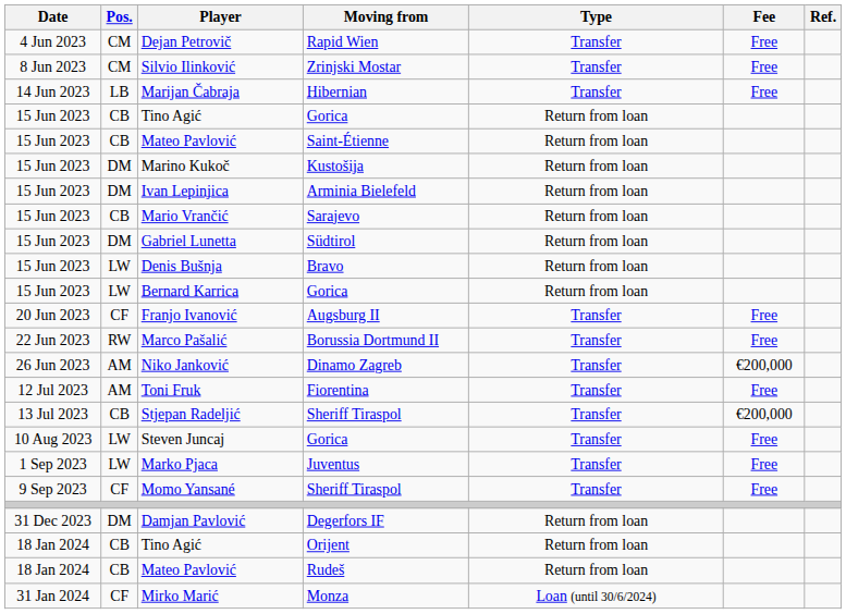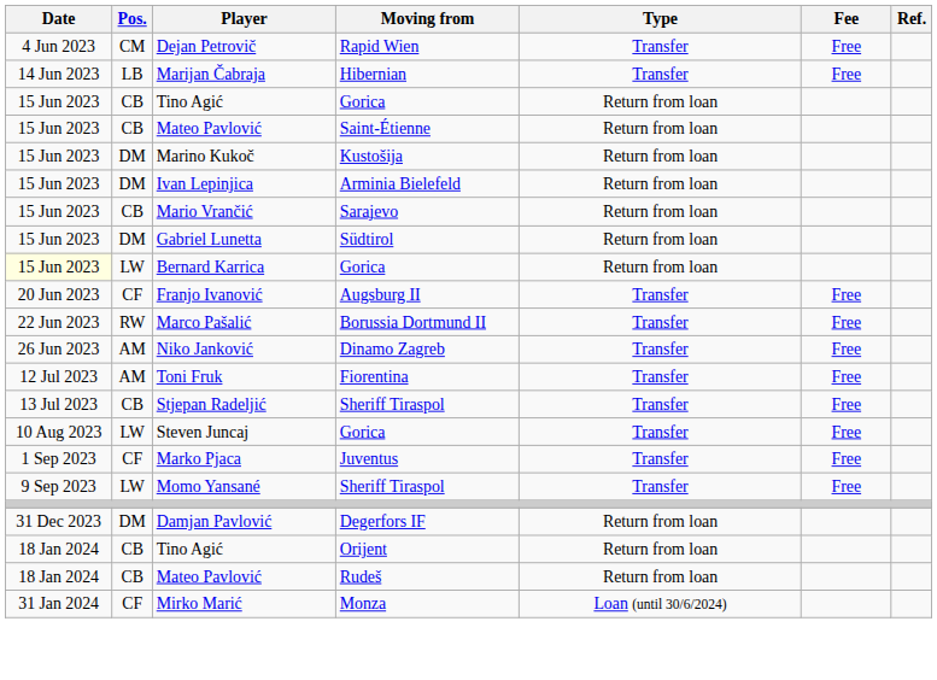- row: 8 Jun 2023 | CM | Silvio Ilinković | Zrinjski Mostar | Transfer | Free
- row: 15 Jun 2023 | LW | Denis Bušnja | Bravo | Return from loan
Bernard Karrica | Date: no background -> lightyellow background
Niko Janković | Fee: €200,000 -> Free
Stjepan Radeljić | Fee: €200,000 -> Free
Marko Pjaca | Pos.: LW -> CF
Momo Yansané | Pos.: CF -> LW
